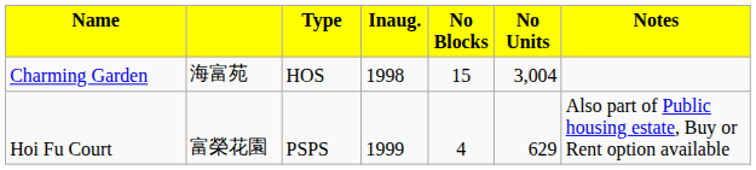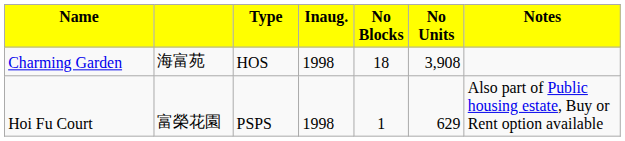Charming Garden | column 5: 15 -> 18
Charming Garden | column 6: 3,004 -> 3,908
Hoi Fu Court | column 4: 1999 -> 1998
Hoi Fu Court | column 5: 4 -> 1
